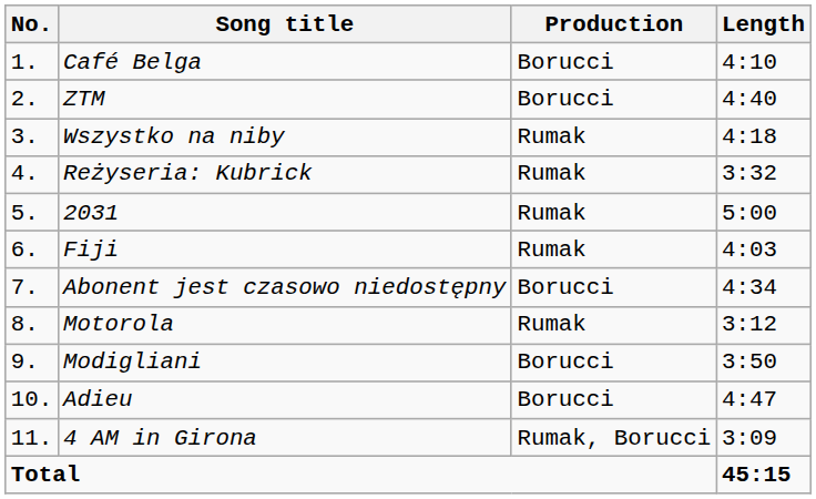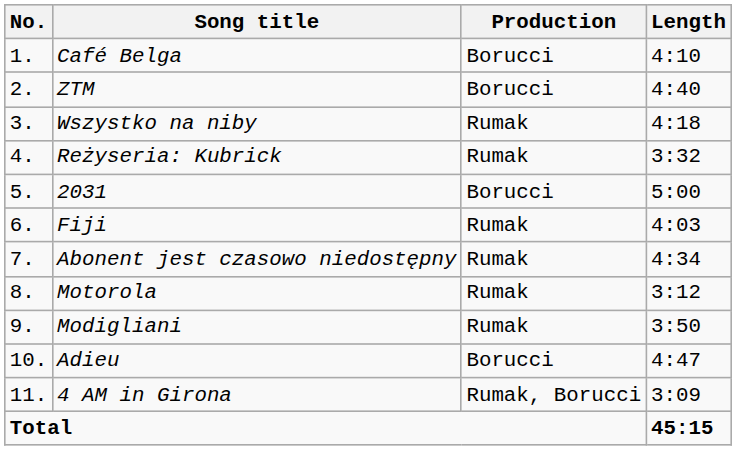2031 | Production: Rumak -> Borucci
Abonent jest czasowo niedostępny | Production: Borucci -> Rumak
Modigliani | Production: Borucci -> Rumak
